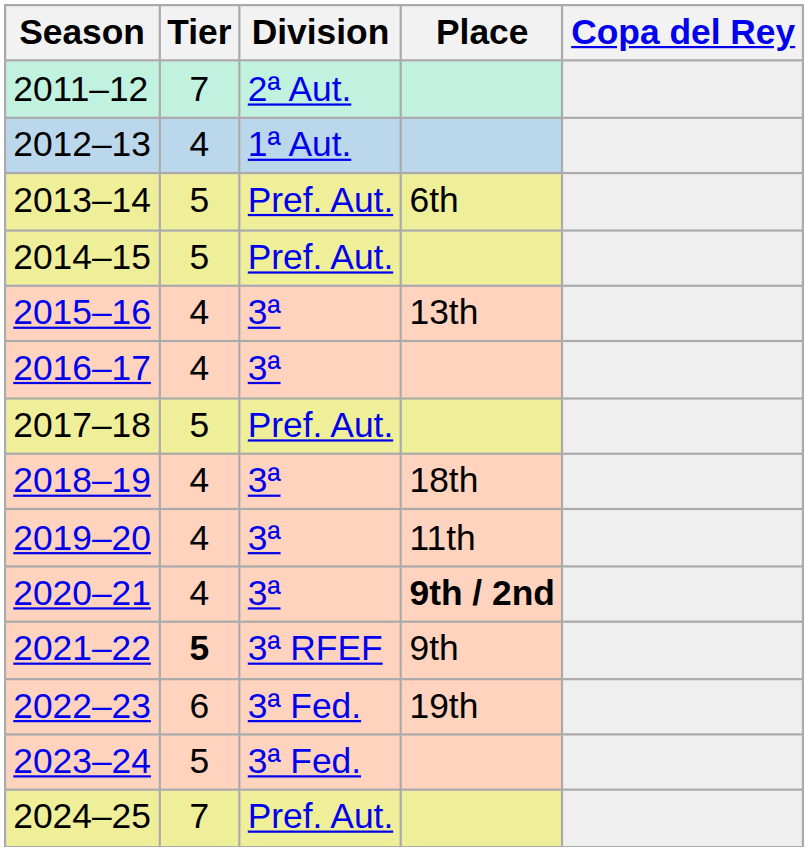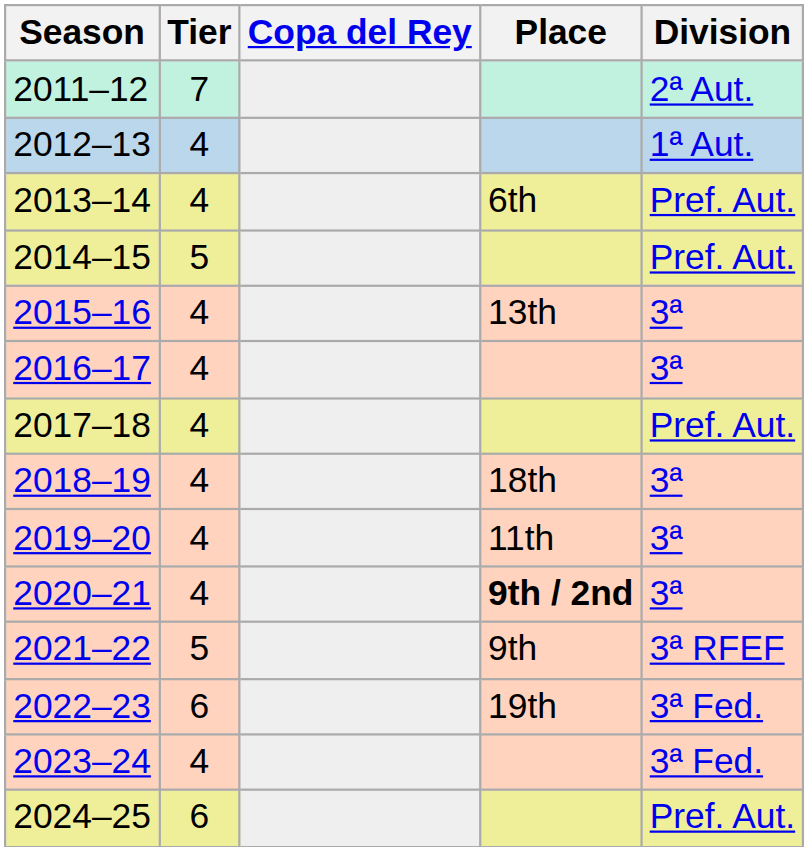columns swapped: Division <-> Copa del Rey
2013–14 | Tier: 5 -> 4
2017–18 | Tier: 5 -> 4
2021–22 | Tier: bold -> normal
2023–24 | Tier: 5 -> 4
2024–25 | Tier: 7 -> 6
